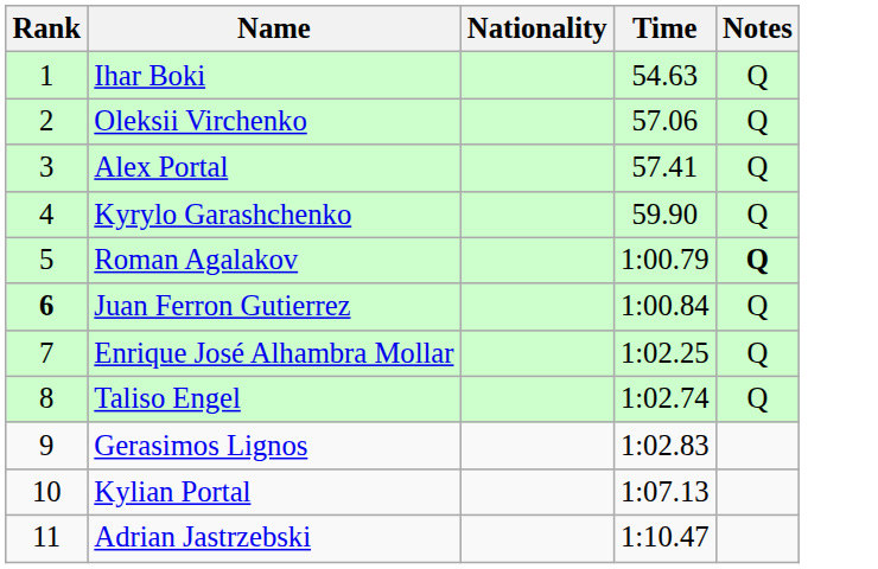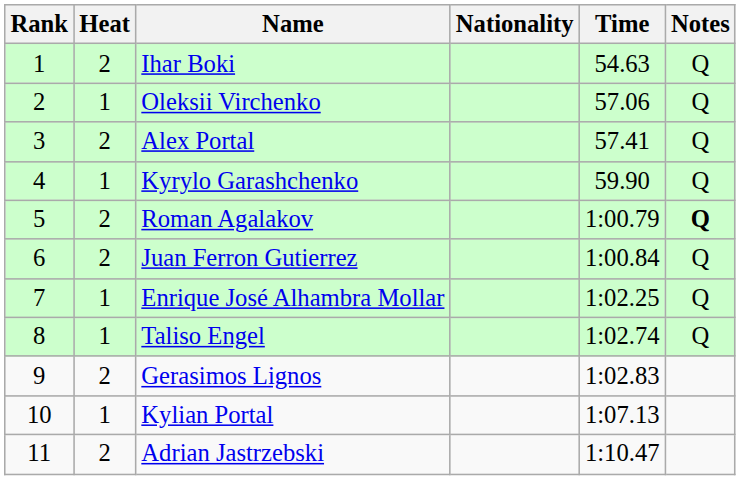+ column: Heat | 2 | 1 | 2 | 1 | 2 | 2 | 1 | 1 | 2 | 1 | 2
Juan Ferron Gutierrez | Rank: bold -> normal
